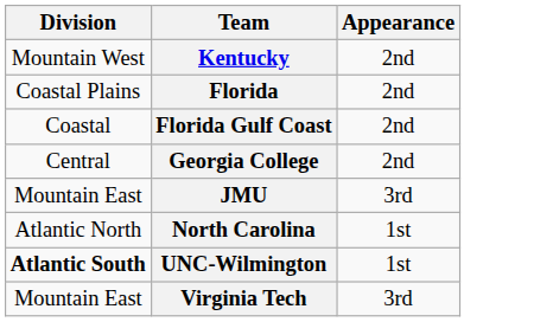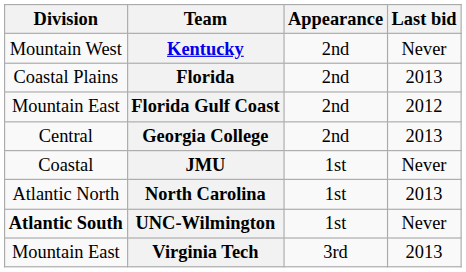+ column: Last bid | Never | 2013 | 2012 | 2013 | Never | 2013 | Never | 2013
Florida Gulf Coast | Division: Coastal -> Mountain East
JMU | Division: Mountain East -> Coastal
JMU | Appearance: 3rd -> 1st
